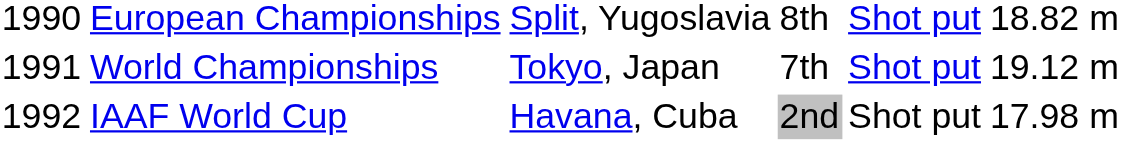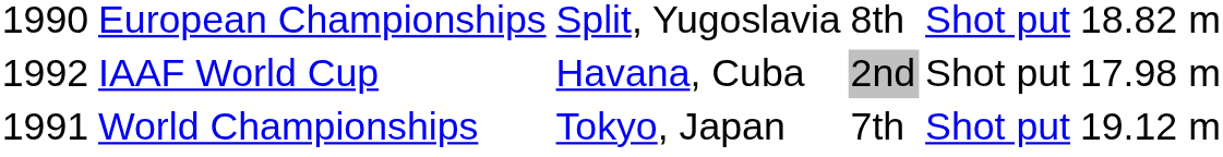rows swapped: World Championships <-> IAAF World Cup
